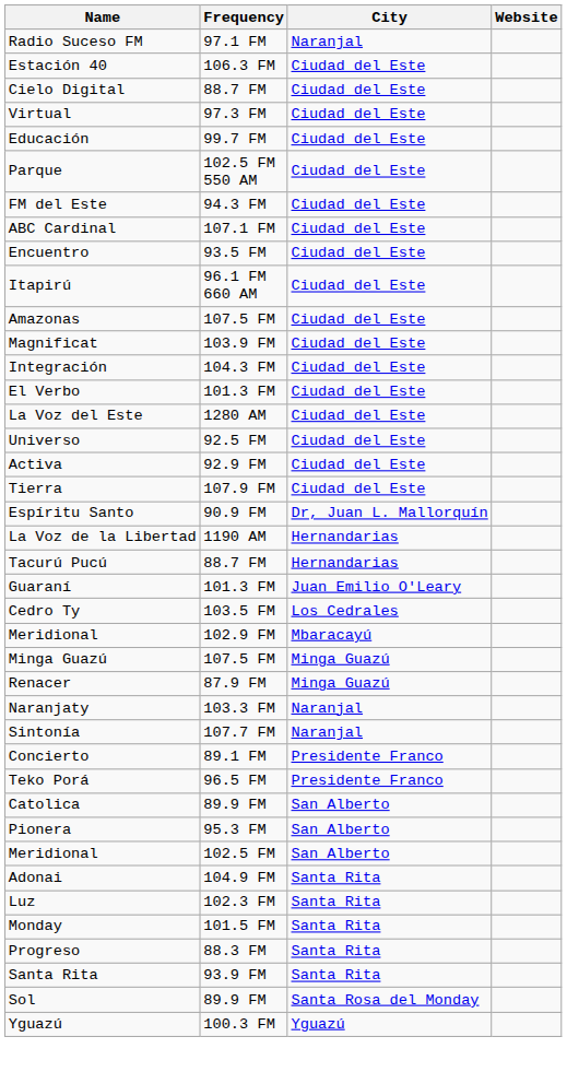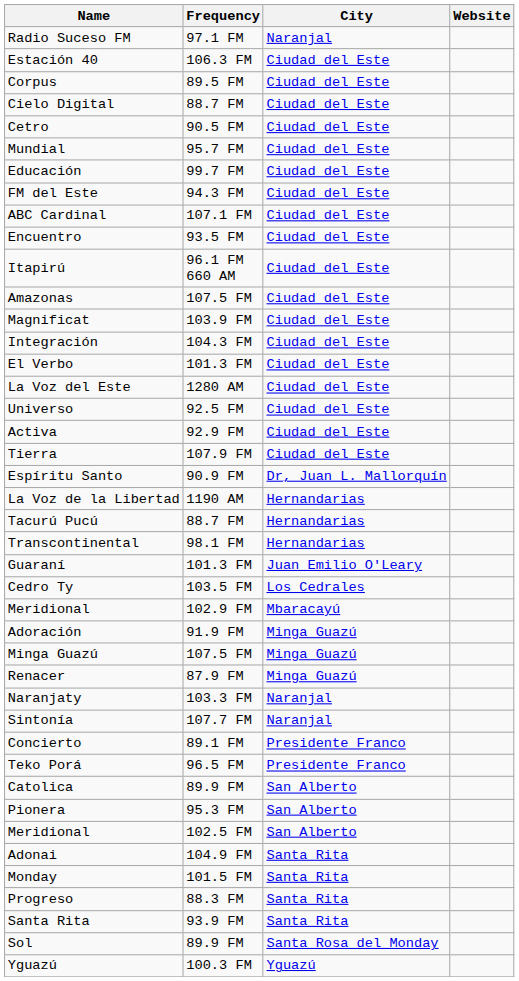+ row: Corpus | 89.5 FM | Ciudad del Este
+ row: Cetro | 90.5 FM | Ciudad del Este
+ row: Mundial | 95.7 FM | Ciudad del Este
- row: Virtual | 97.3 FM | Ciudad del Este
- row: Parque | 102.5 FM 550 AM | Ciudad del Este
+ row: Transcontinental | 98.1 FM | Hernandarias
+ row: Adoración | 91.9 FM | Minga Guazú
- row: Luz | 102.3 FM | Santa Rita
